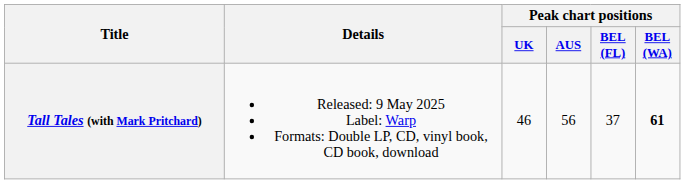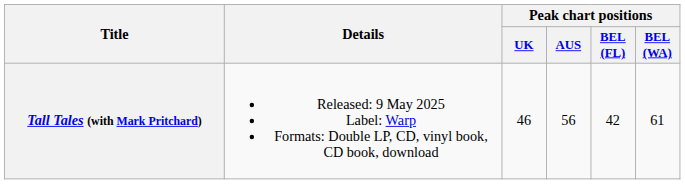Tall Tales (with Mark Pritchard) | Peak chart positions / BEL (FL): 37 -> 42
Tall Tales (with Mark Pritchard) | Peak chart positions / BEL (WA): bold -> normal
